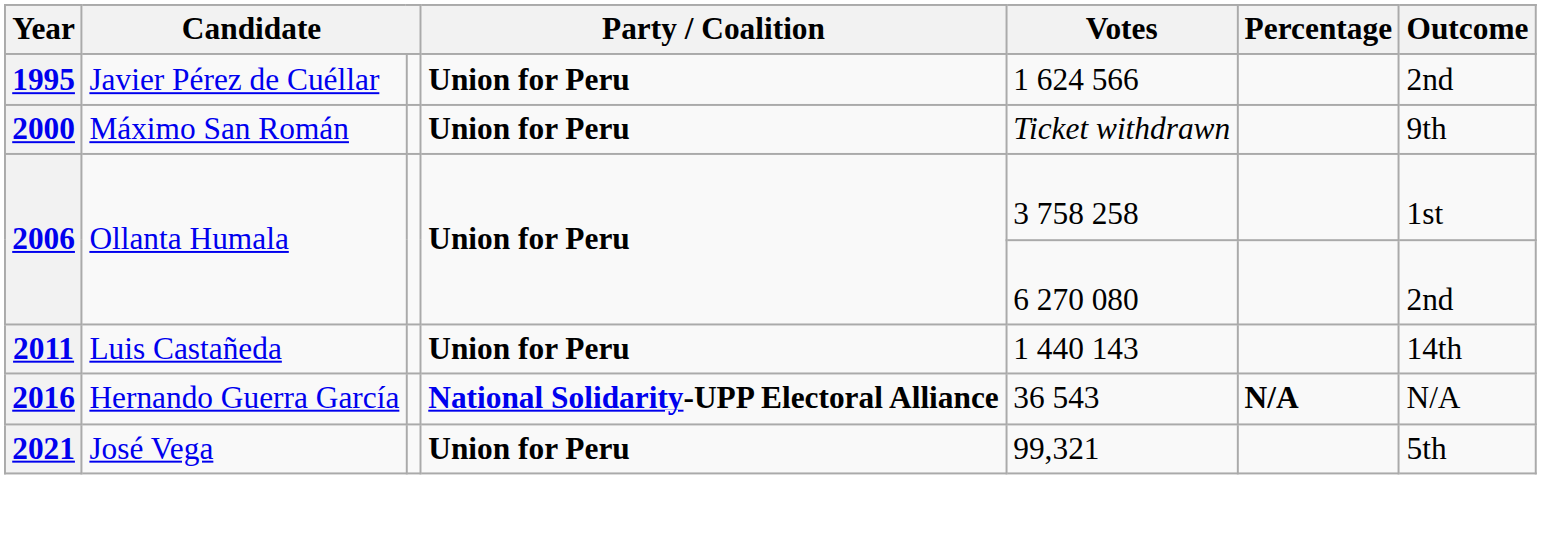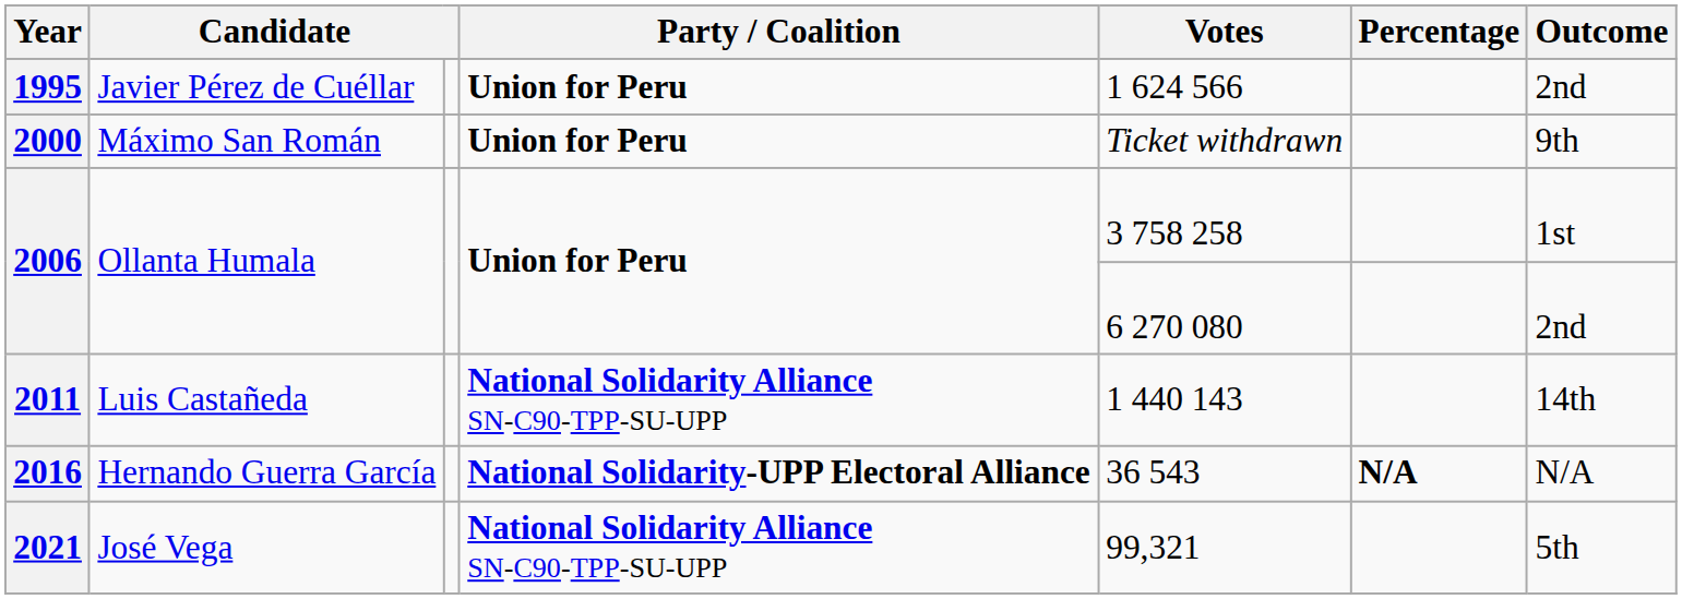2011 | Party / Coalition: Union for Peru -> National Solidarity Alliance SN-C90-TPP-SU-UPP
2021 | Party / Coalition: Union for Peru -> National Solidarity Alliance SN-C90-TPP-SU-UPP
